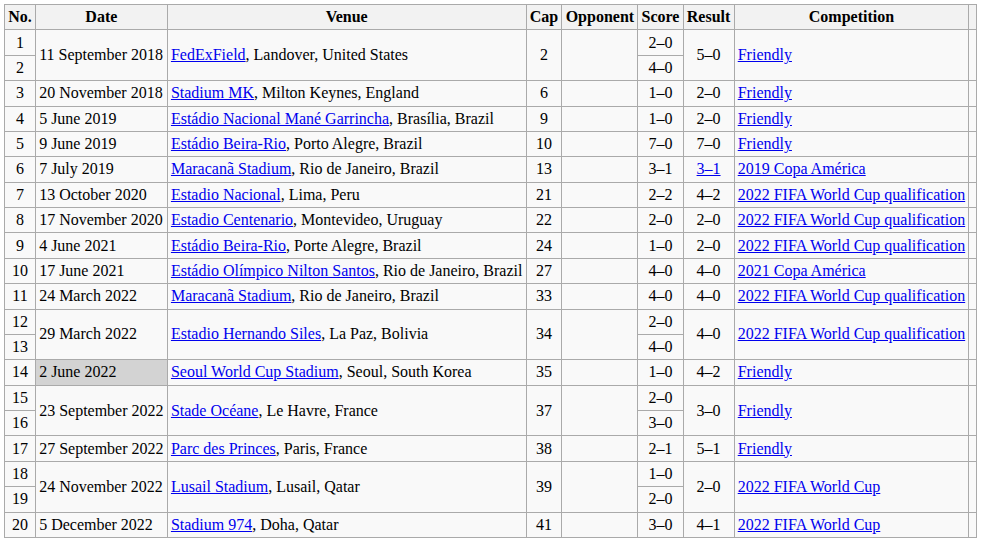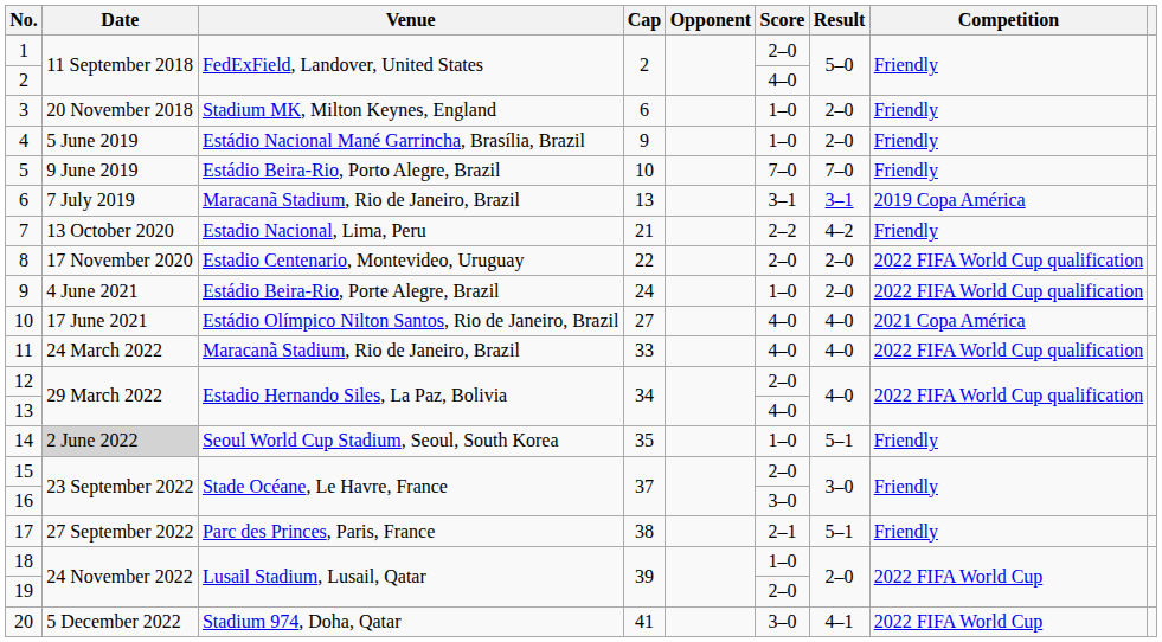7 | Competition: 2022 FIFA World Cup qualification -> Friendly
14 | Result: 4–2 -> 5–1
